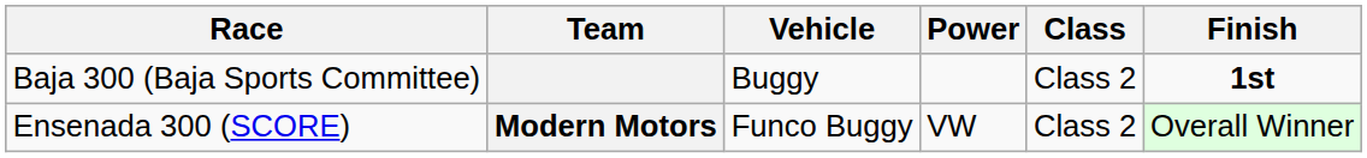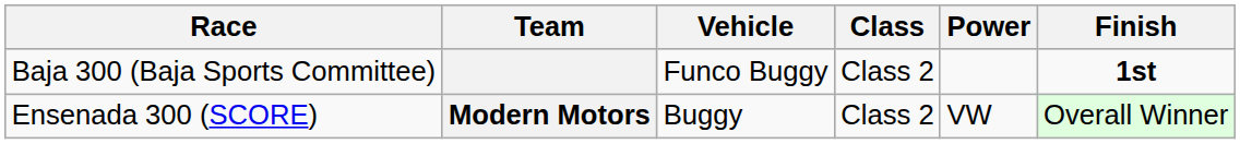columns swapped: Power <-> Class
Baja 300 (Baja Sports Committee) | Vehicle: Buggy -> Funco Buggy
Ensenada 300 (SCORE) | Vehicle: Funco Buggy -> Buggy
